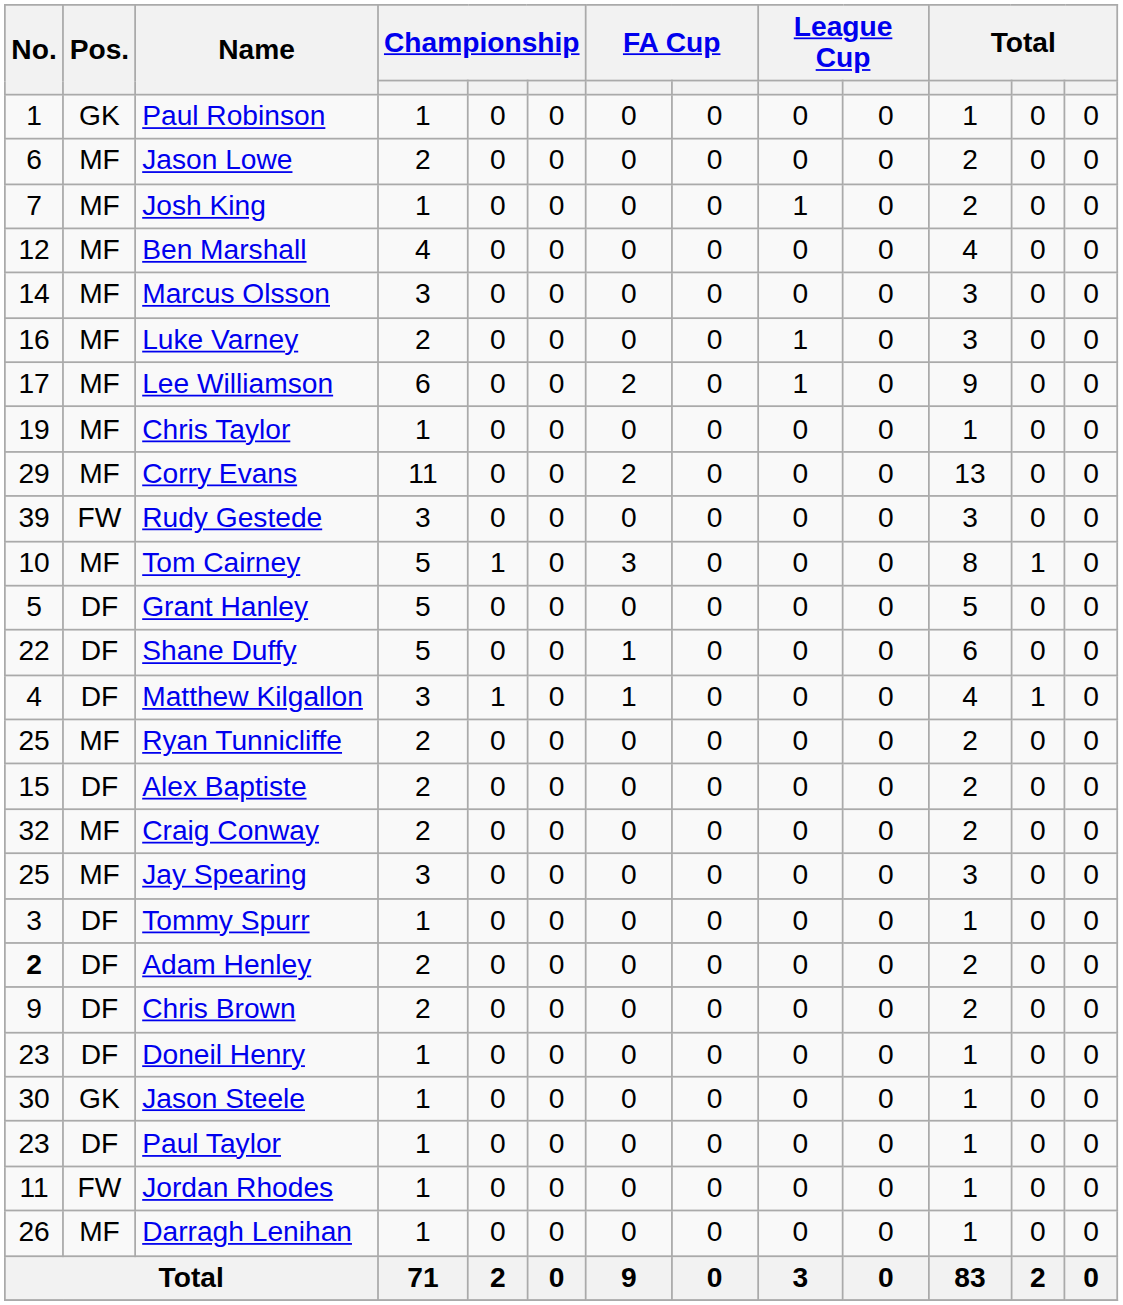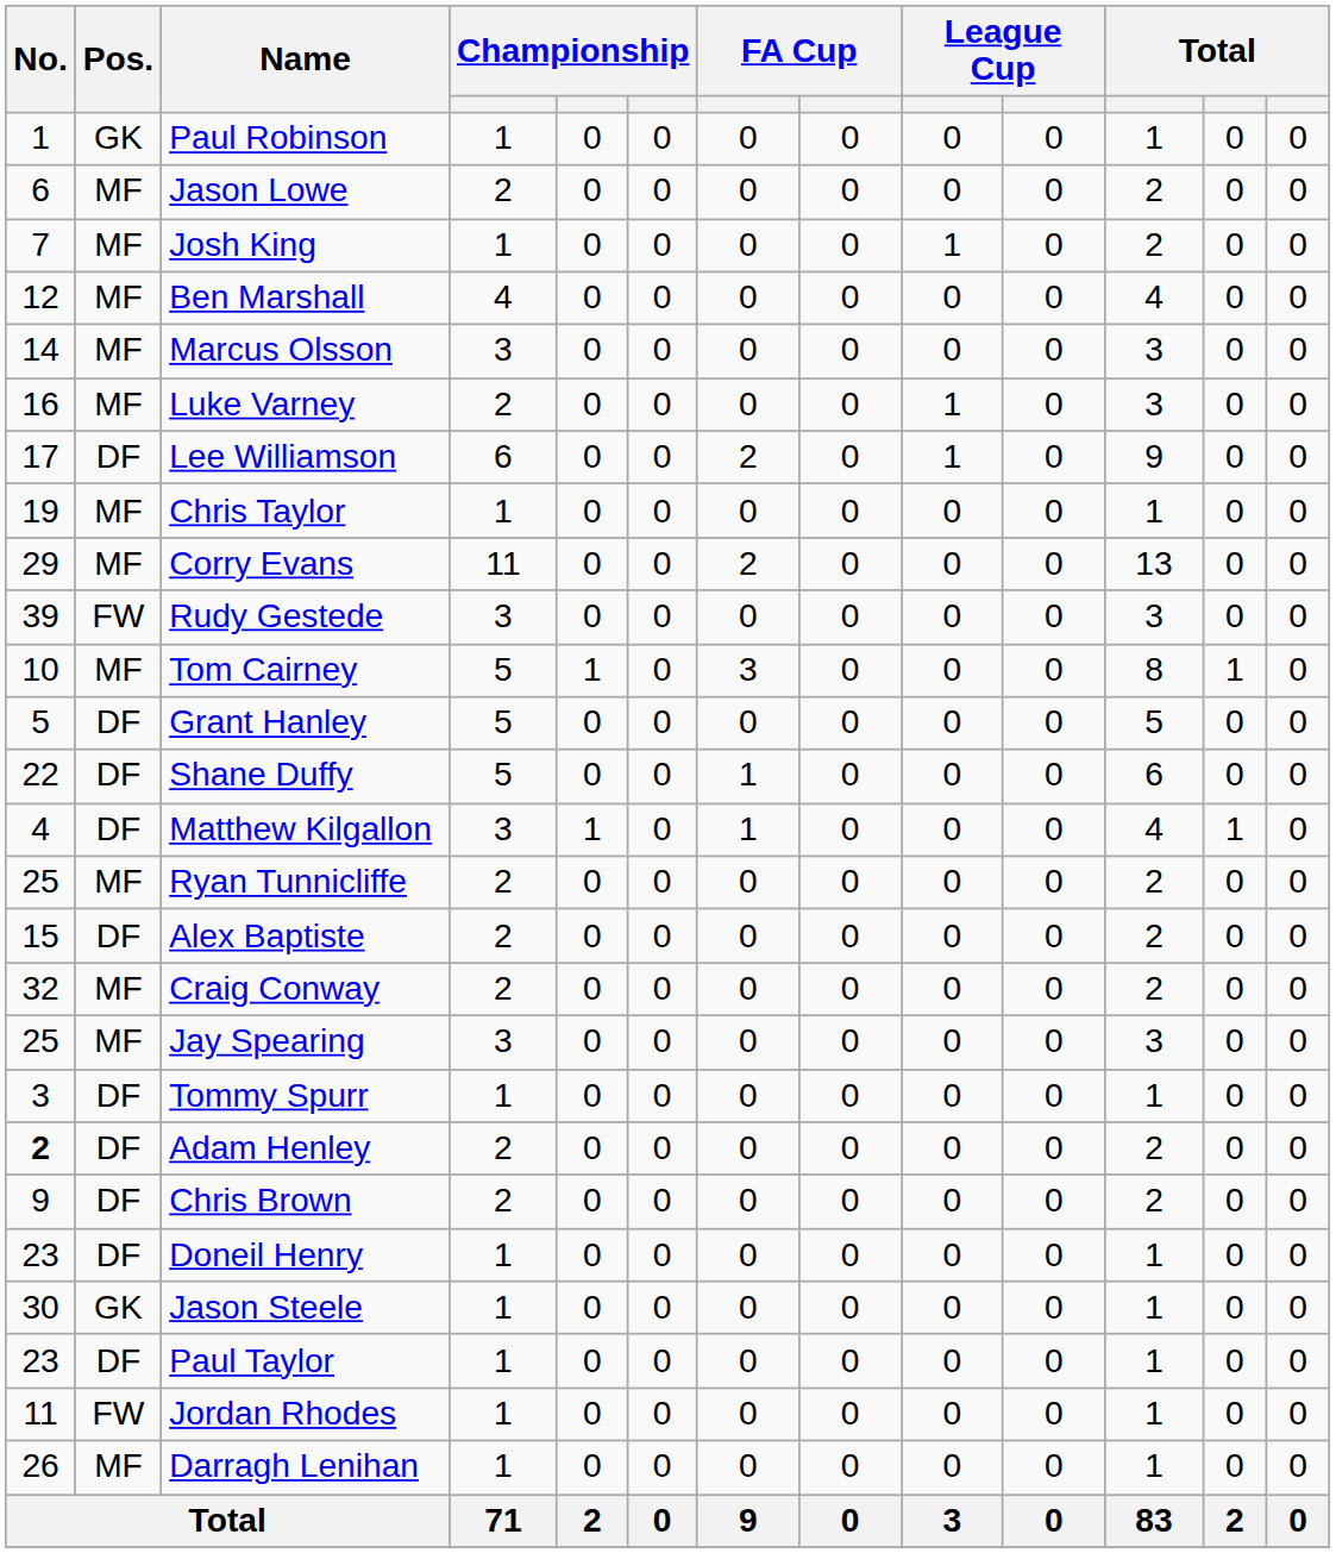Lee Williamson | Pos.: MF -> DF
